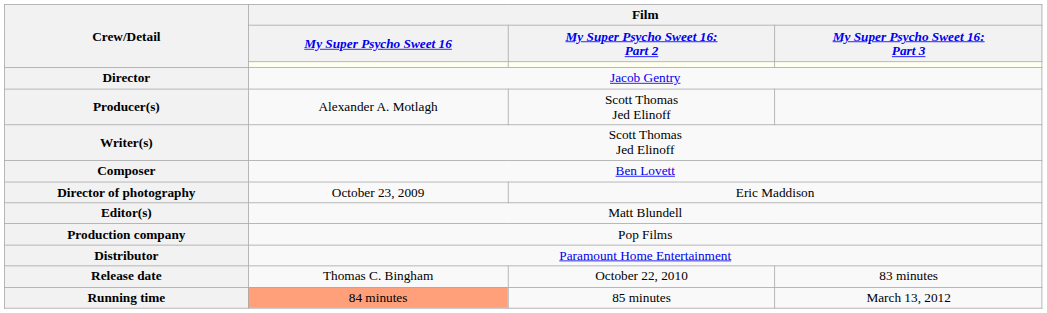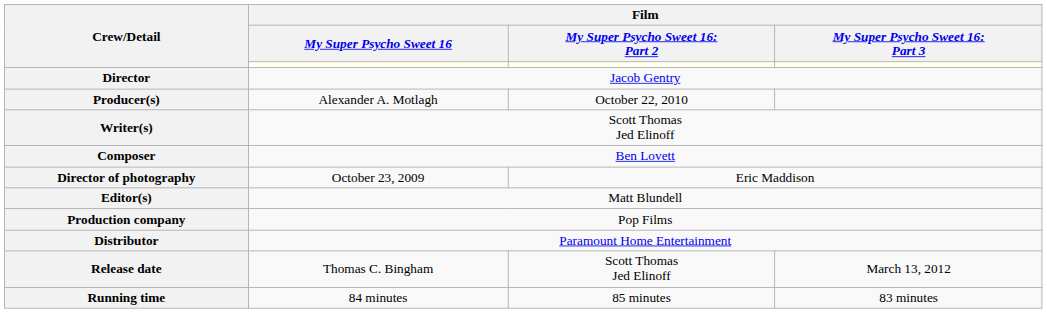Producer(s) | column 3: Scott Thomas Jed Elinoff -> October 22, 2010
Release date | column 3: October 22, 2010 -> Scott Thomas Jed Elinoff
Release date | column 4: 83 minutes -> March 13, 2012
Running time | Film / My Super Psycho Sweet 16: lightsalmon background -> no background
Running time | column 4: March 13, 2012 -> 83 minutes
